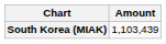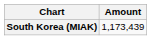South Korea (MIAK) | Amount: 1,103,439 -> 1,173,439
